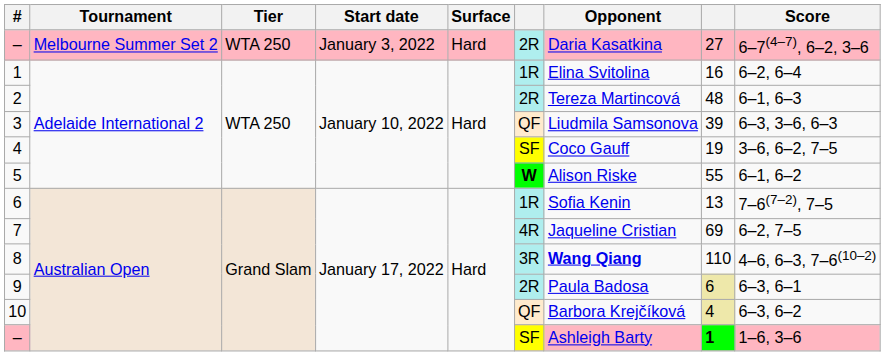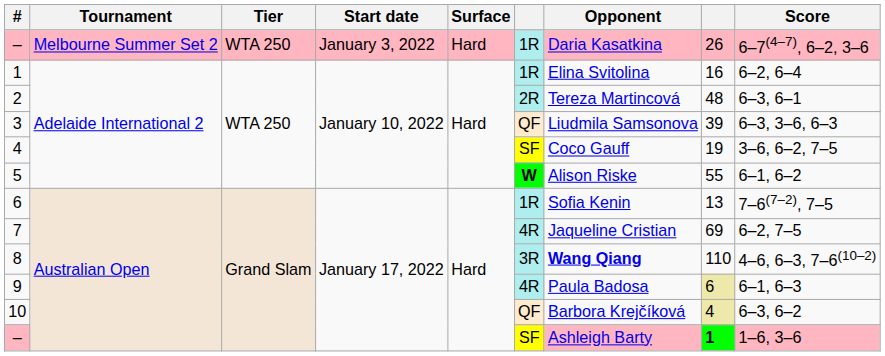– / Melbourne Summer Set 2 | column 6: 2R -> 1R
– / Melbourne Summer Set 2 | column 8: 27 -> 26
2 | Score: 6–1, 6–3 -> 6–3, 6–1
9 | column 6: 2R -> 4R
9 | Score: 6–3, 6–1 -> 6–1, 6–3
